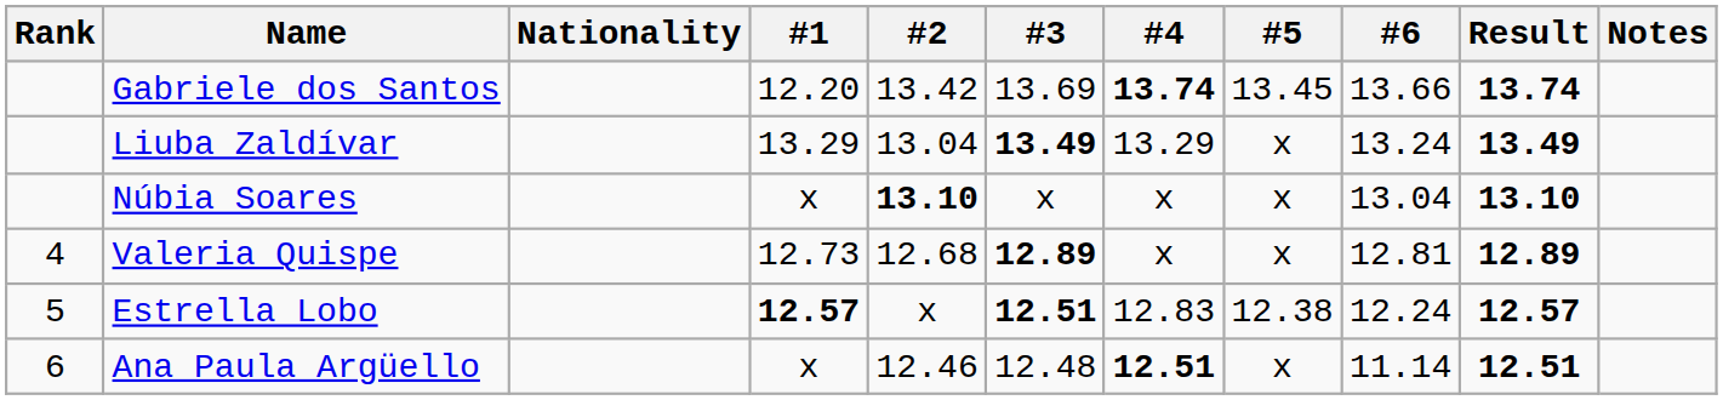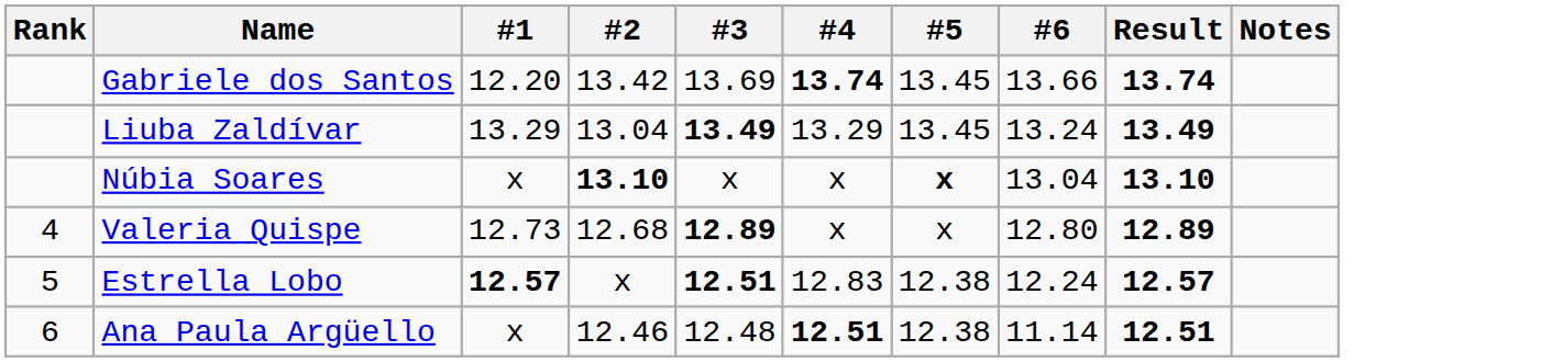- column: Nationality
Liuba Zaldívar | #5: x -> 13.45
Núbia Soares | #5: normal -> bold
Valeria Quispe | #6: 12.81 -> 12.80
Ana Paula Argüello | #5: x -> 12.38
